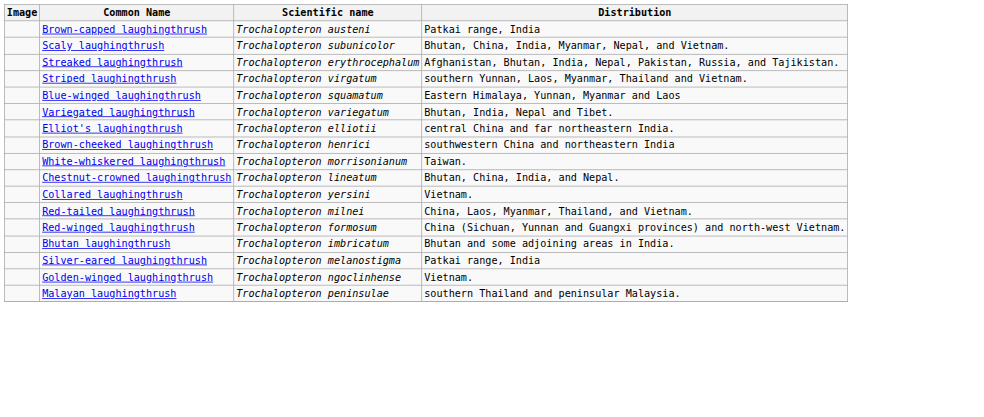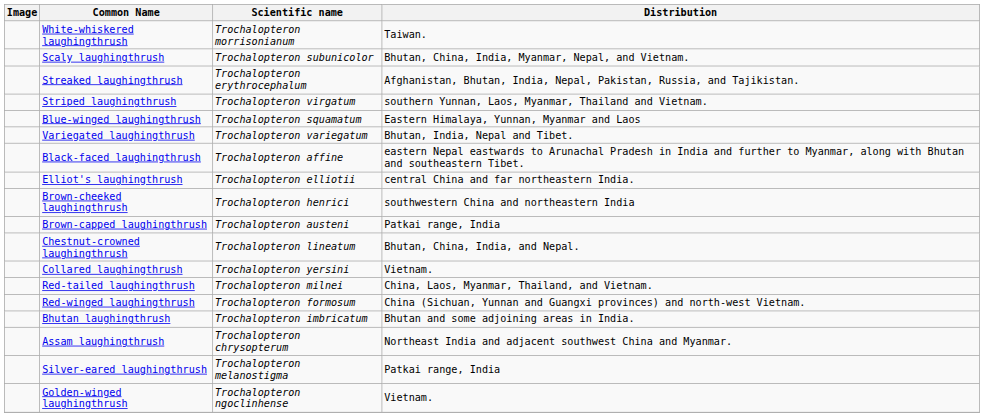rows swapped: Brown-capped laughingthrush <-> White-whiskered laughingthrush
+ row: Black-faced laughingthrush | Trochalopteron affine | eastern Nepal eastwards to Arunachal Pradesh in India and further to Myanmar, along with Bhutan and southeastern Tibet.
+ row: Assam laughingthrush | Trochalopteron chrysopterum | Northeast India and adjacent southwest China and Myanmar.
- row: Malayan laughingthrush | Trochalopteron peninsulae | southern Thailand and peninsular Malaysia.
